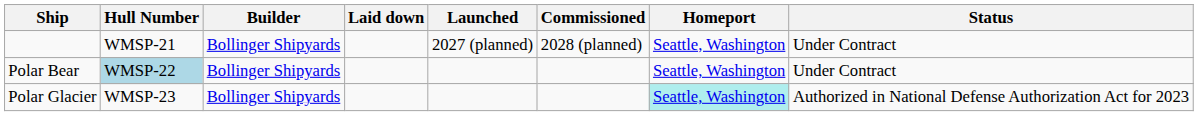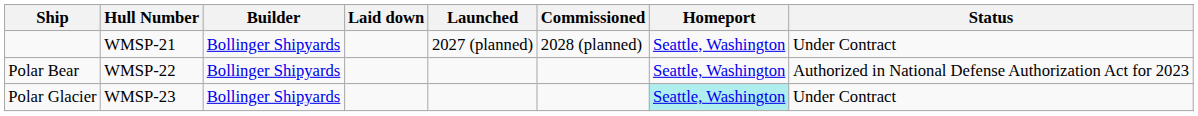Polar Bear | Hull Number: lightblue background -> no background
Polar Bear | Status: Under Contract -> Authorized in National Defense Authorization Act for 2023
Polar Glacier | Status: Authorized in National Defense Authorization Act for 2023 -> Under Contract
